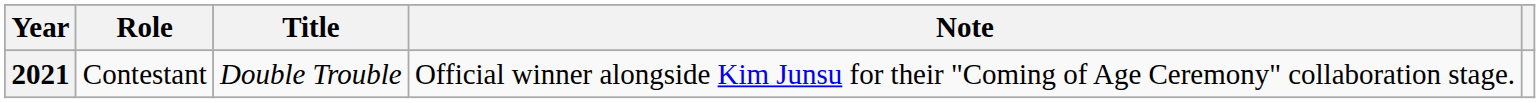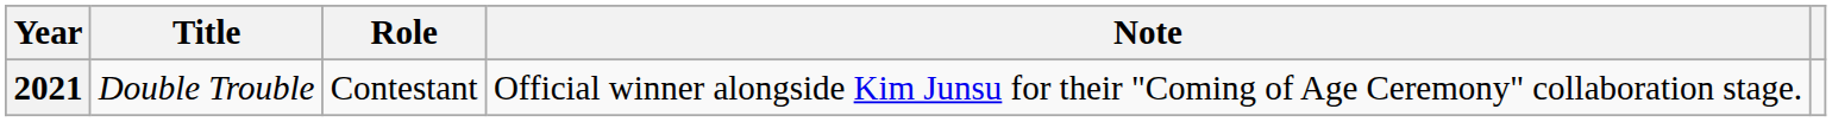columns swapped: Title <-> Role
